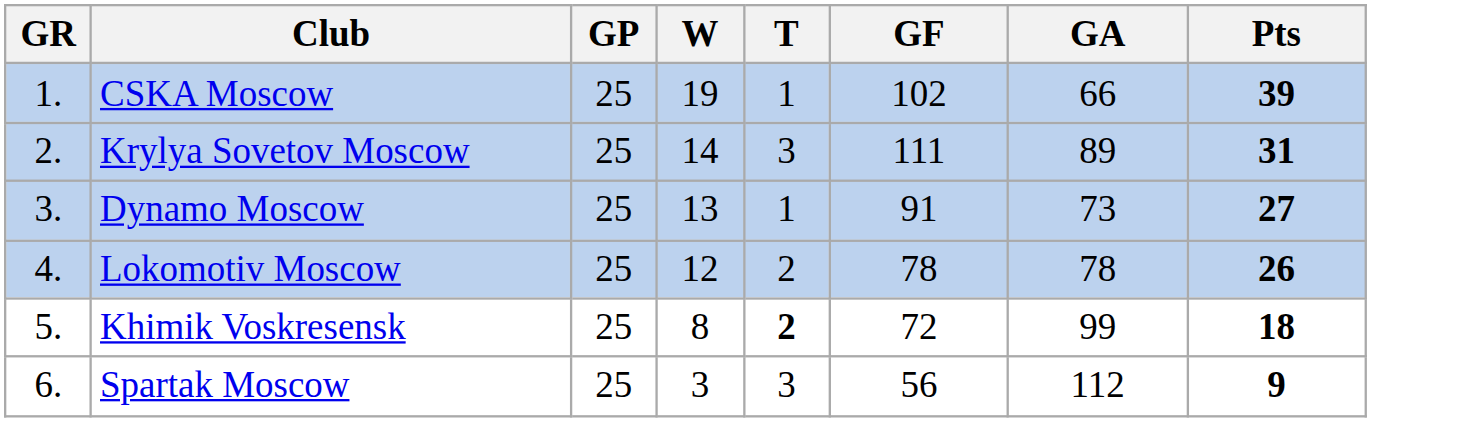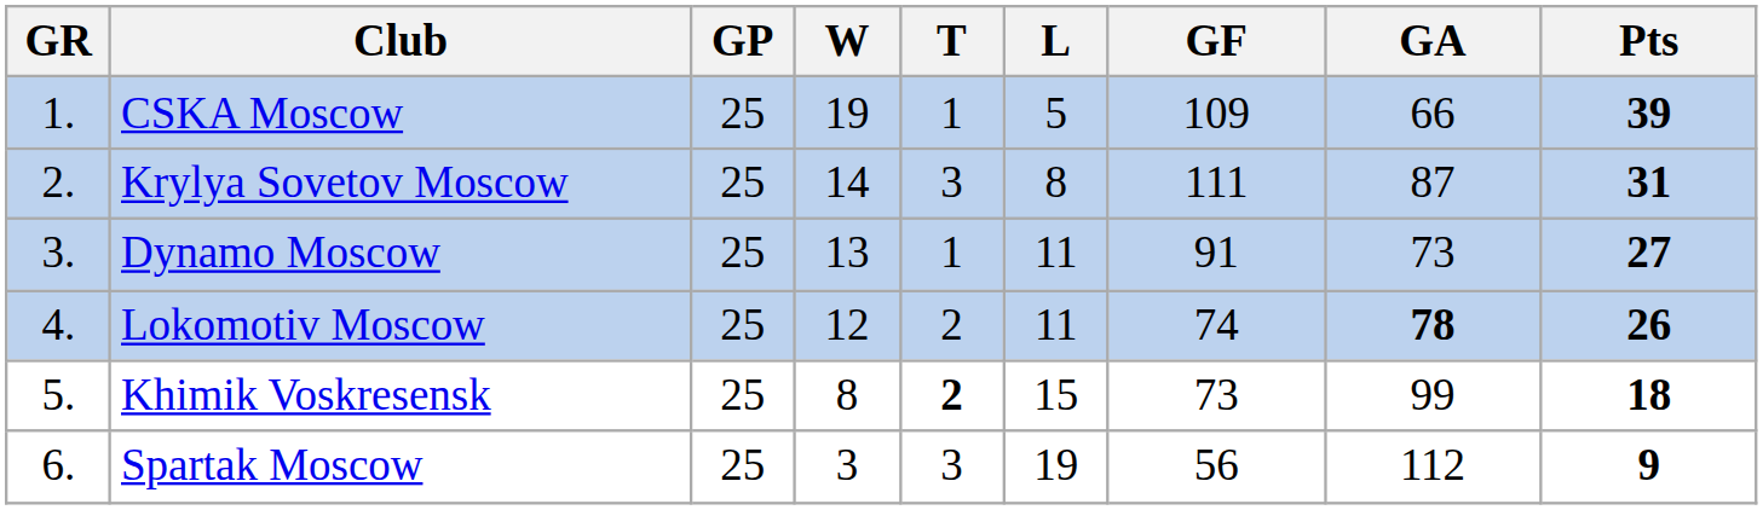+ column: L | 5 | 8 | 11 | 11 | 15 | 19
CSKA Moscow | GF: 102 -> 109
Krylya Sovetov Moscow | GA: 89 -> 87
Lokomotiv Moscow | GF: 78 -> 74
Lokomotiv Moscow | GA: normal -> bold
Khimik Voskresensk | GF: 72 -> 73
